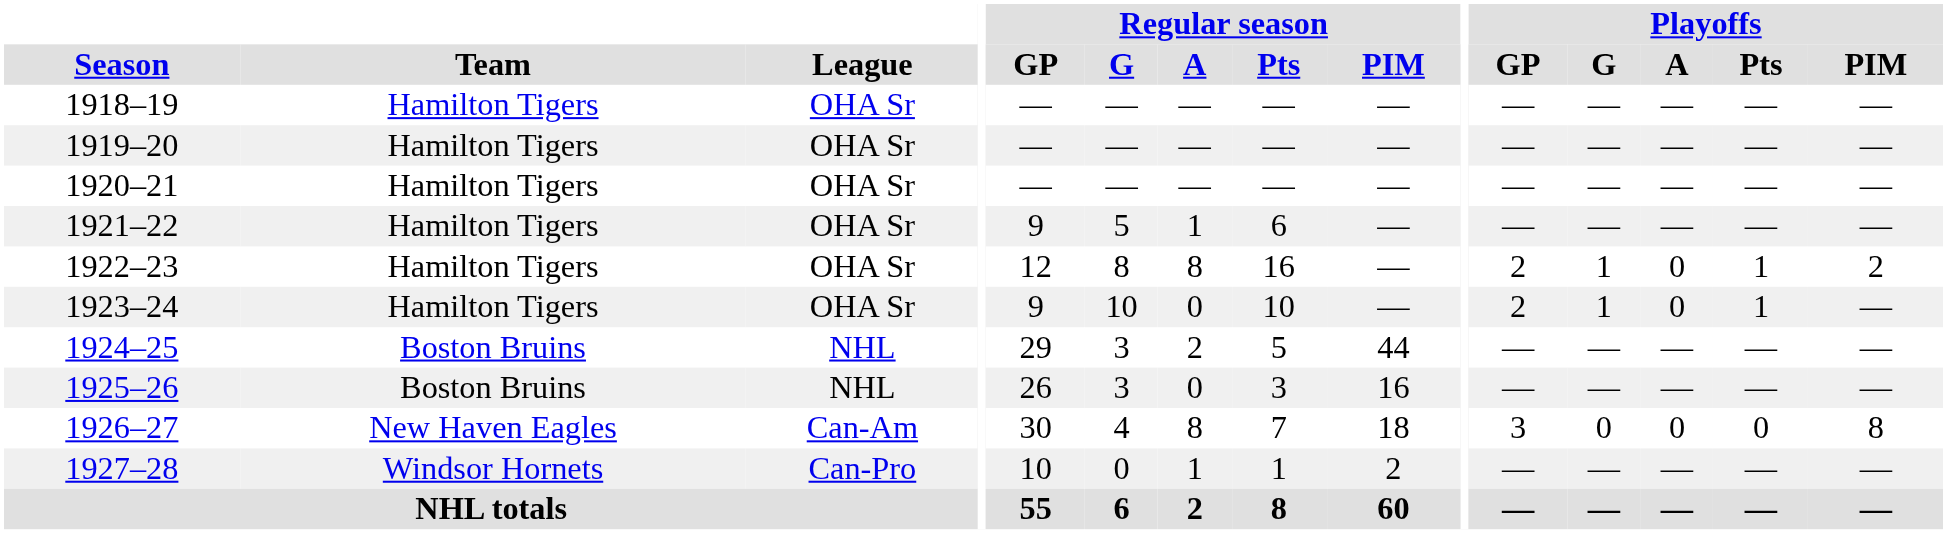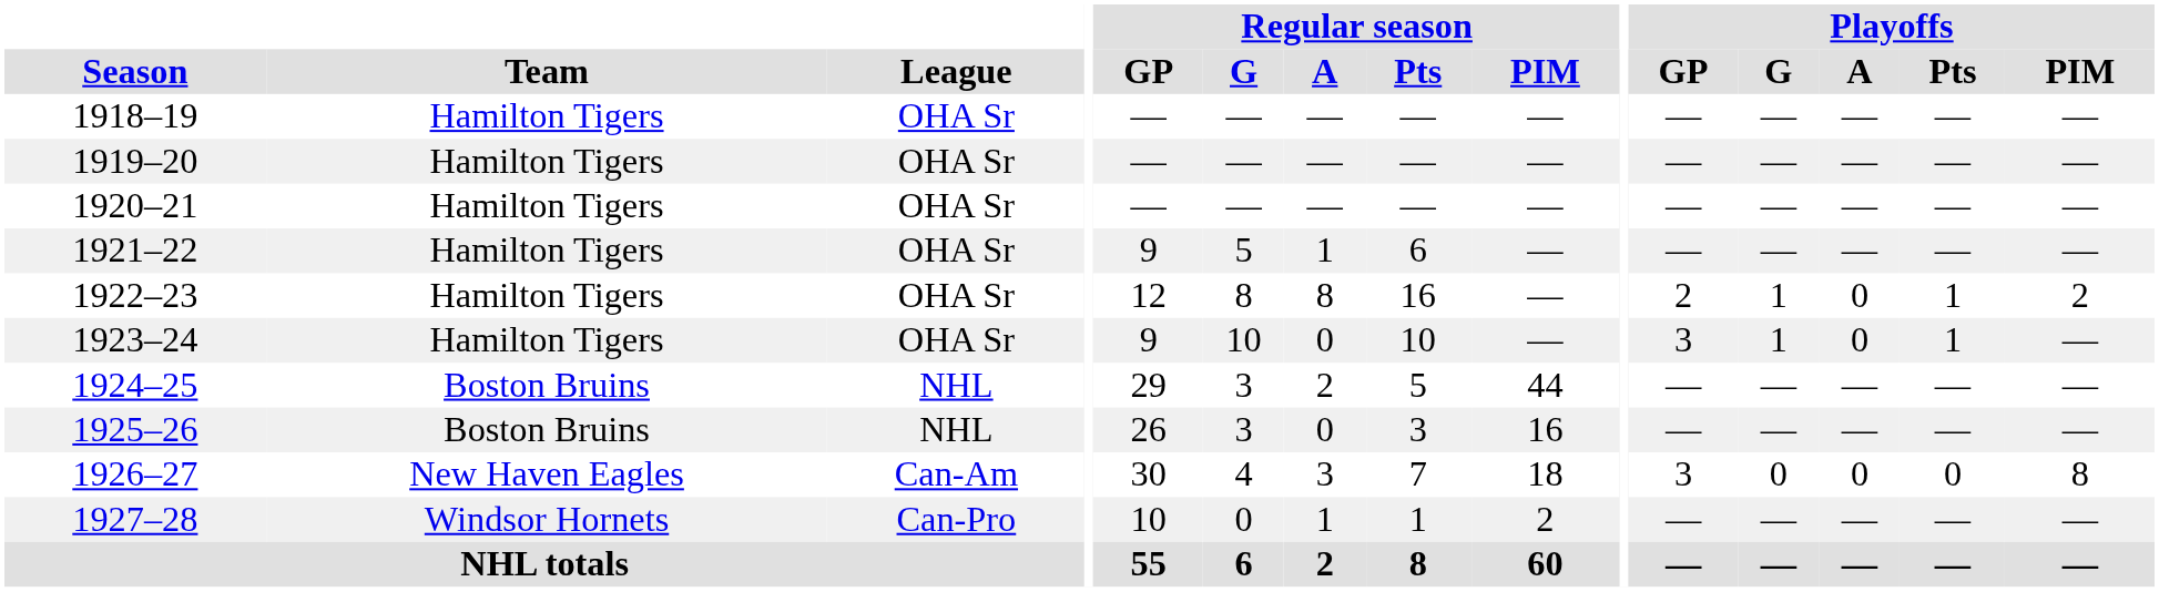1923–24 | Playoffs / GP: 2 -> 3
1926–27 | Regular season / A: 8 -> 3
